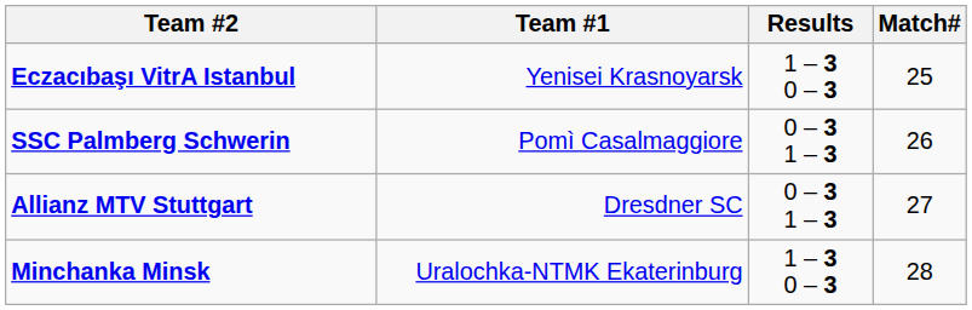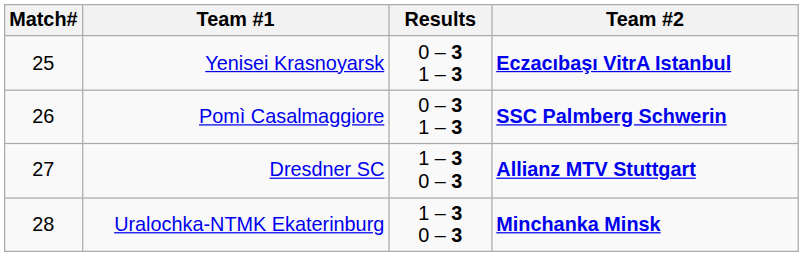columns swapped: Match# <-> Team #2
Yenisei Krasnoyarsk | Results: 1 – 3 0 – 3 -> 0 – 3 1 – 3
Dresdner SC | Results: 0 – 3 1 – 3 -> 1 – 3 0 – 3
